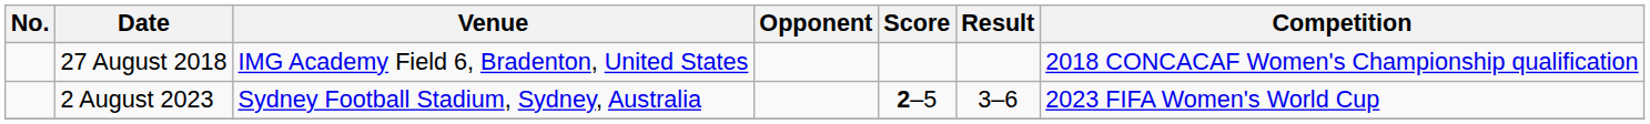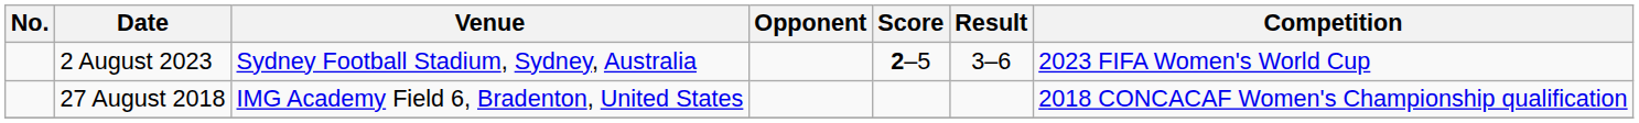rows swapped: 27 August 2018 <-> 2 August 2023
